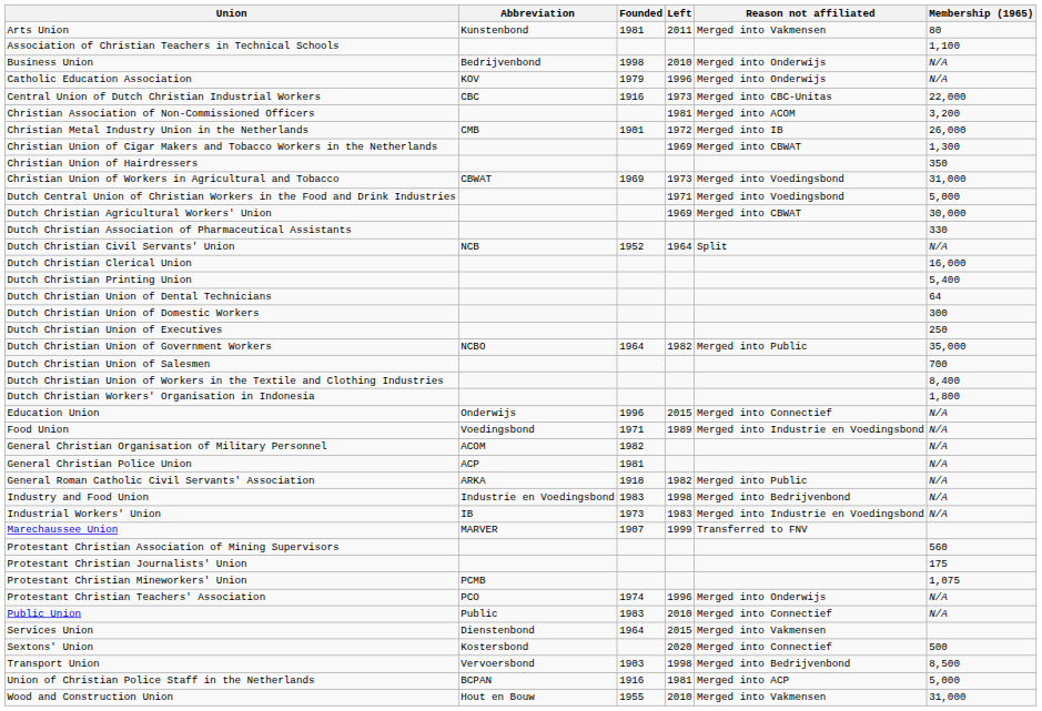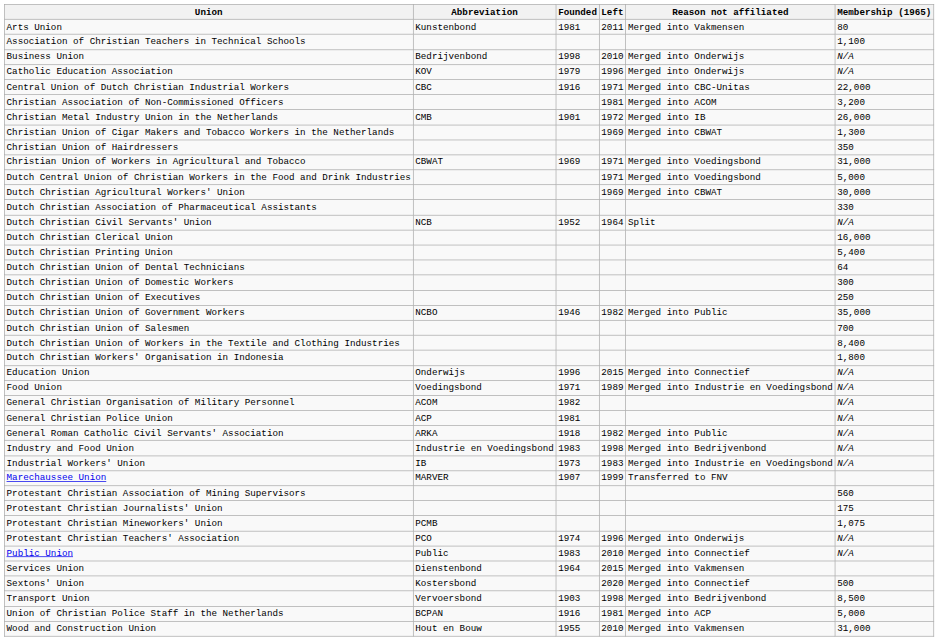Central Union of Dutch Christian Industrial Workers | Left: 1973 -> 1971
Christian Union of Workers in Agricultural and Tobacco | Left: 1973 -> 1971
Dutch Christian Union of Government Workers | Founded: 1964 -> 1946
